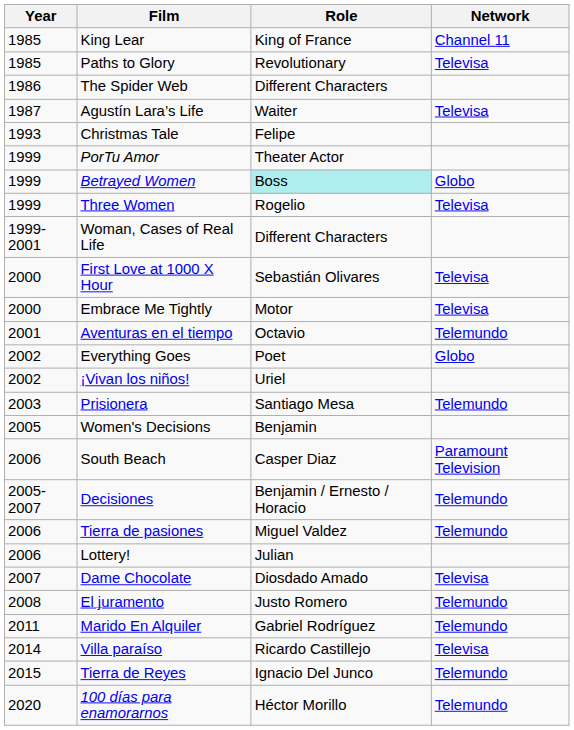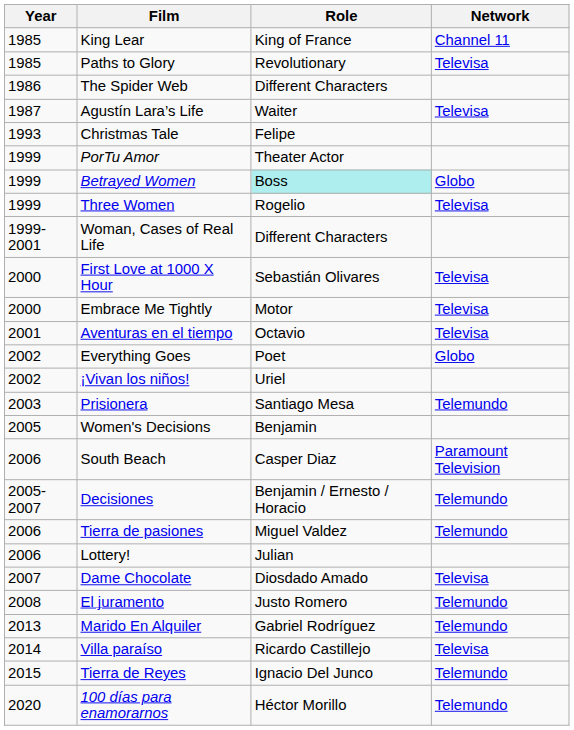Aventuras en el tiempo | Network: Telemundo -> Televisa
Marido En Alquiler | Year: 2011 -> 2013
